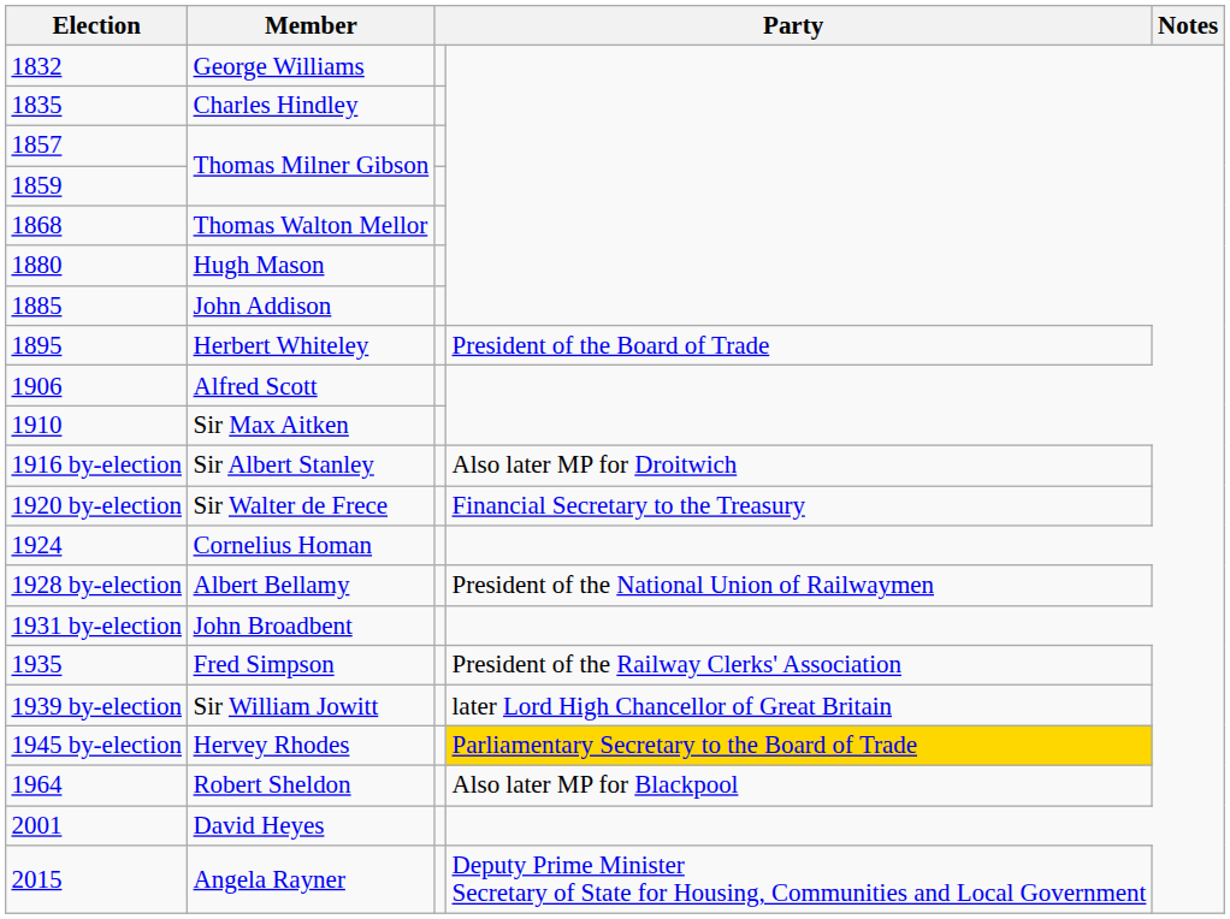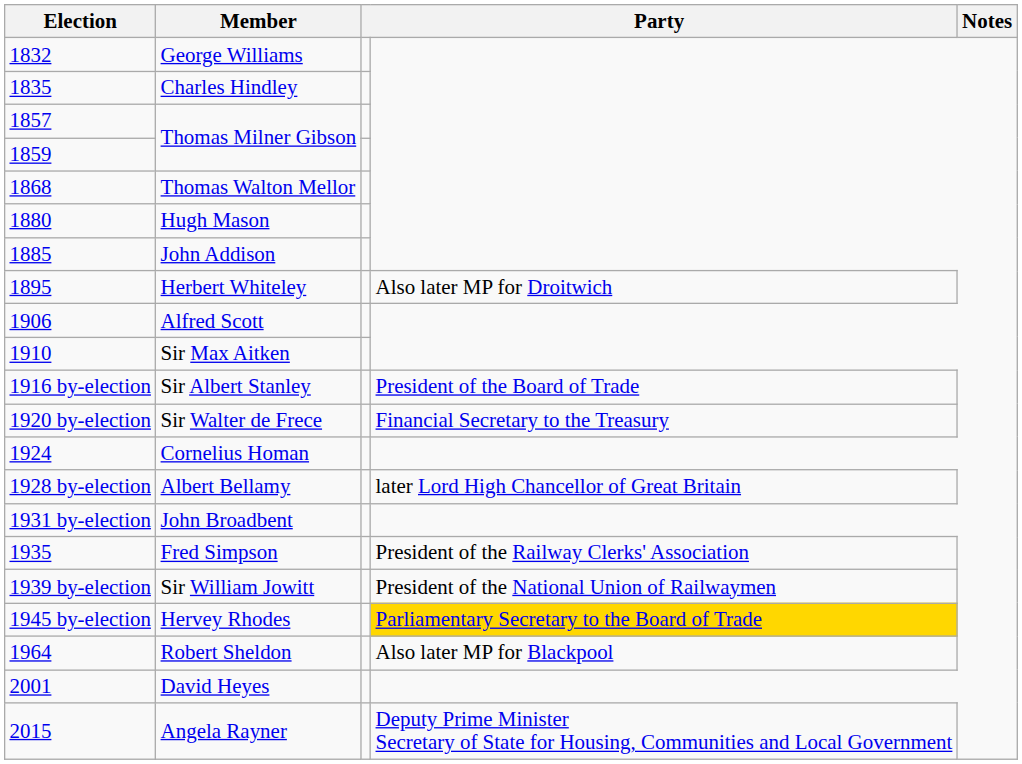Herbert Whiteley | column 4: President of the Board of Trade -> Also later MP for Droitwich
Sir Albert Stanley | column 4: Also later MP for Droitwich -> President of the Board of Trade
Albert Bellamy | column 4: President of the National Union of Railwaymen -> later Lord High Chancellor of Great Britain
Sir William Jowitt | column 4: later Lord High Chancellor of Great Britain -> President of the National Union of Railwaymen
